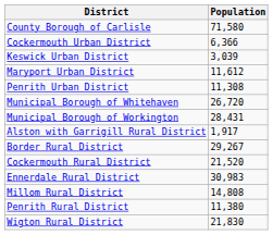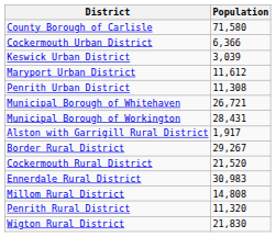Municipal Borough of Whitehaven | Population: 26,720 -> 26,721
Penrith Rural District | Population: 11,380 -> 11,320
